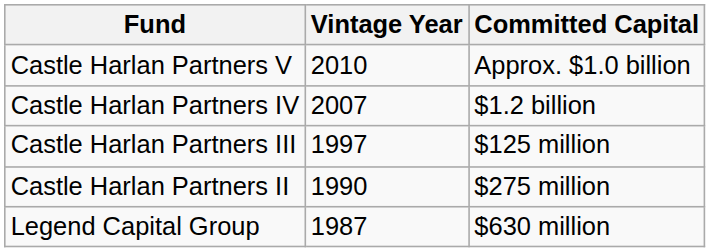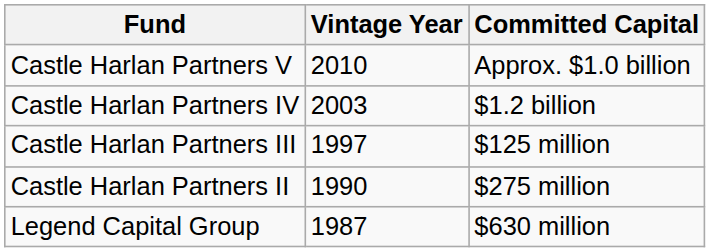Castle Harlan Partners IV | Vintage Year: 2007 -> 2003
